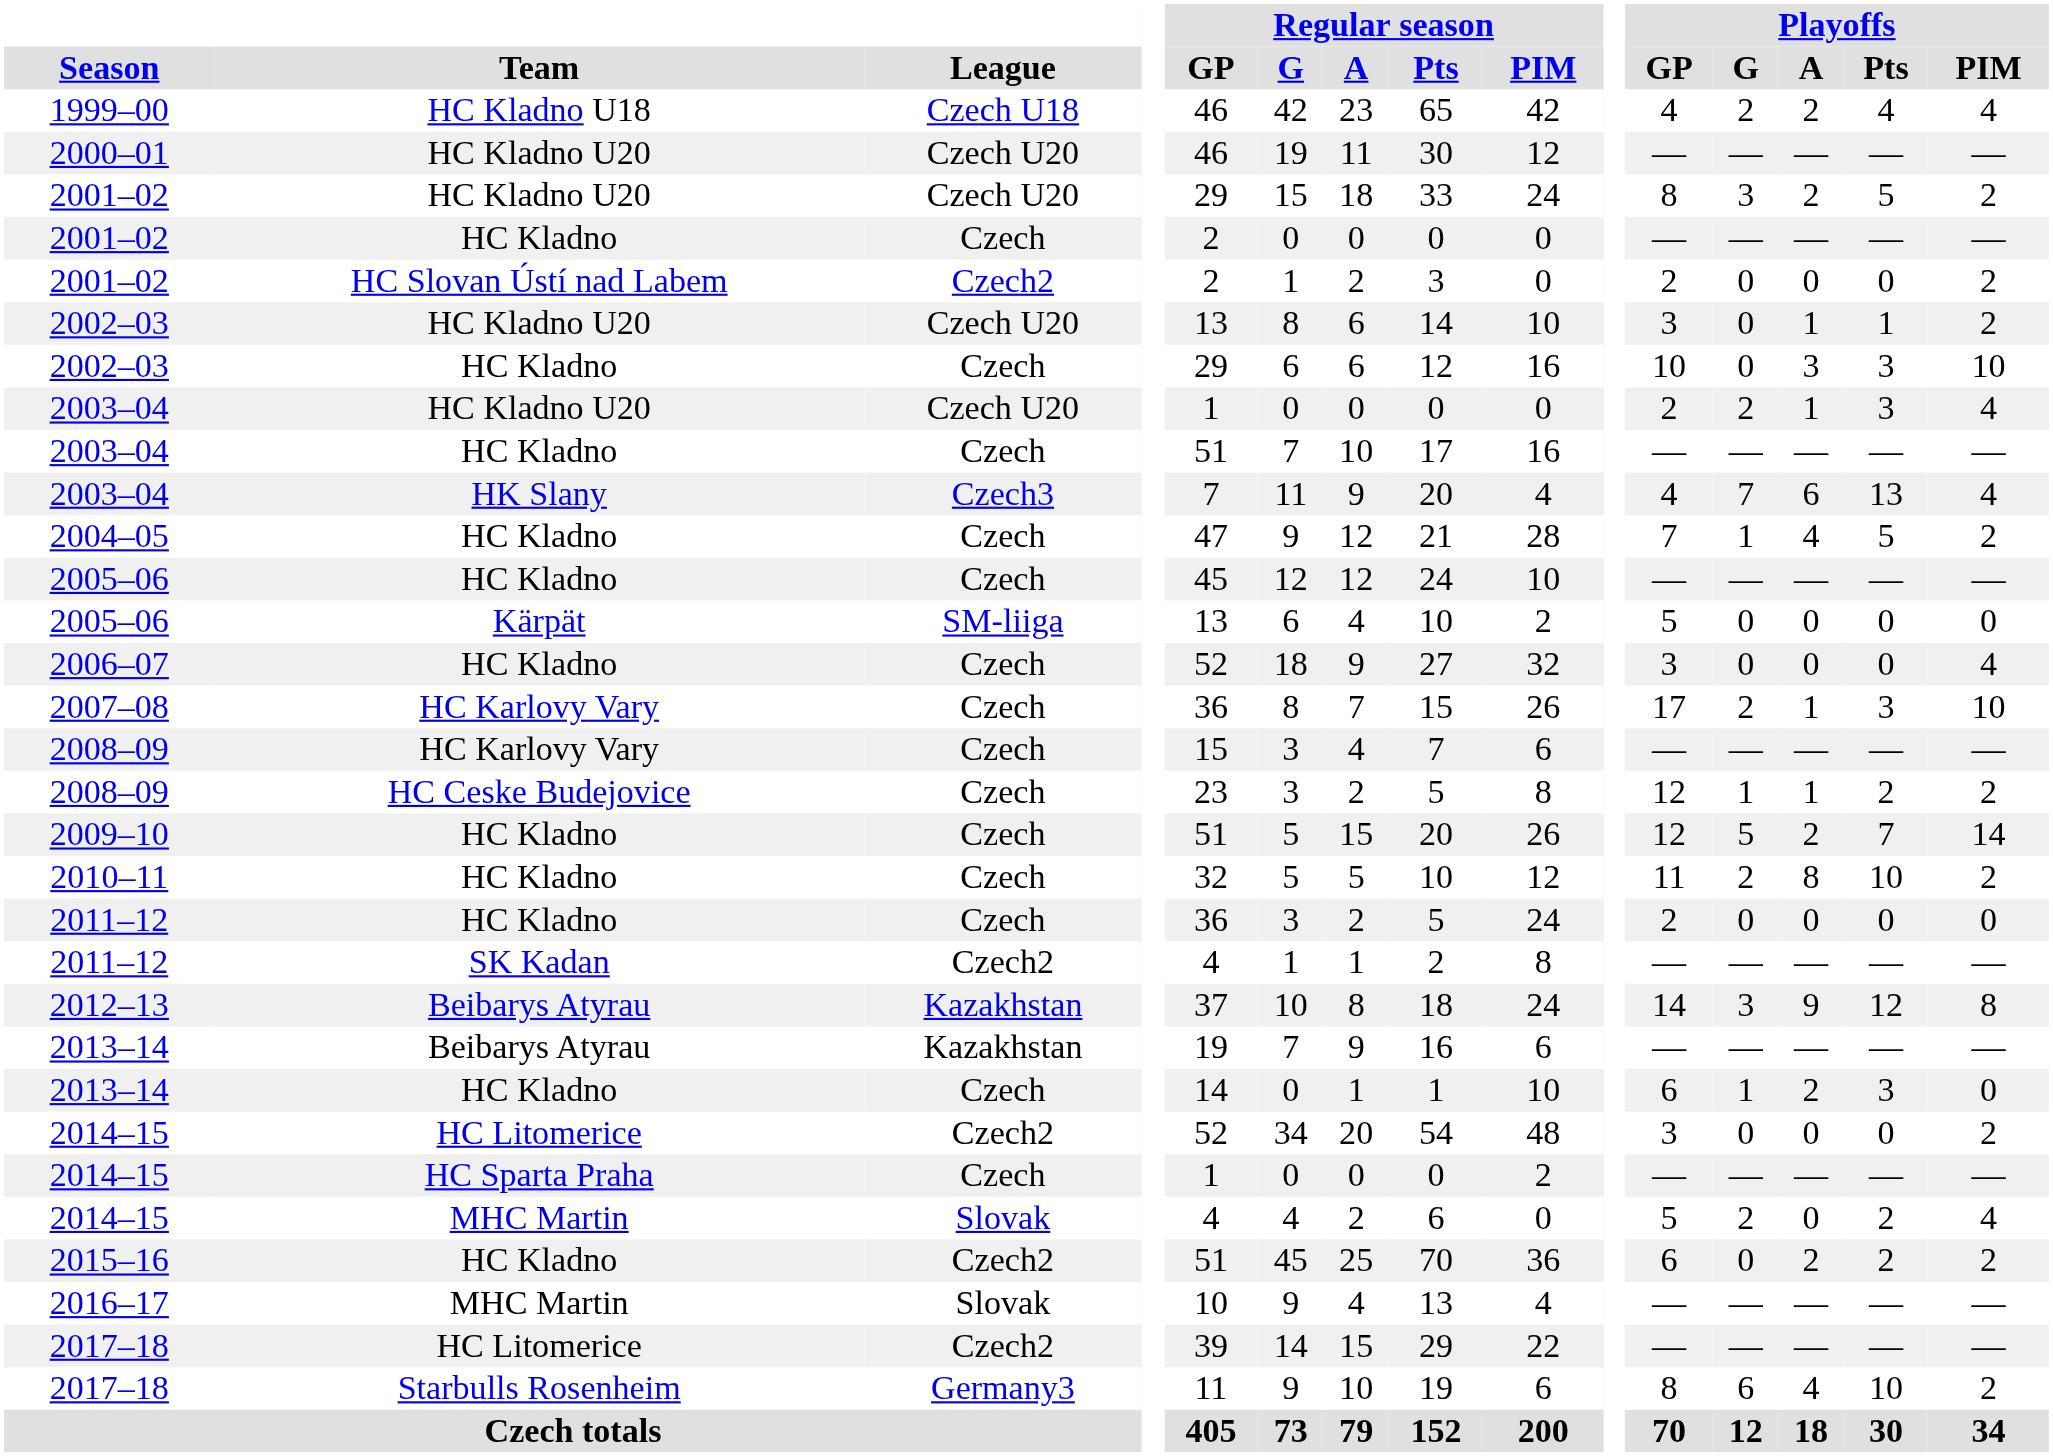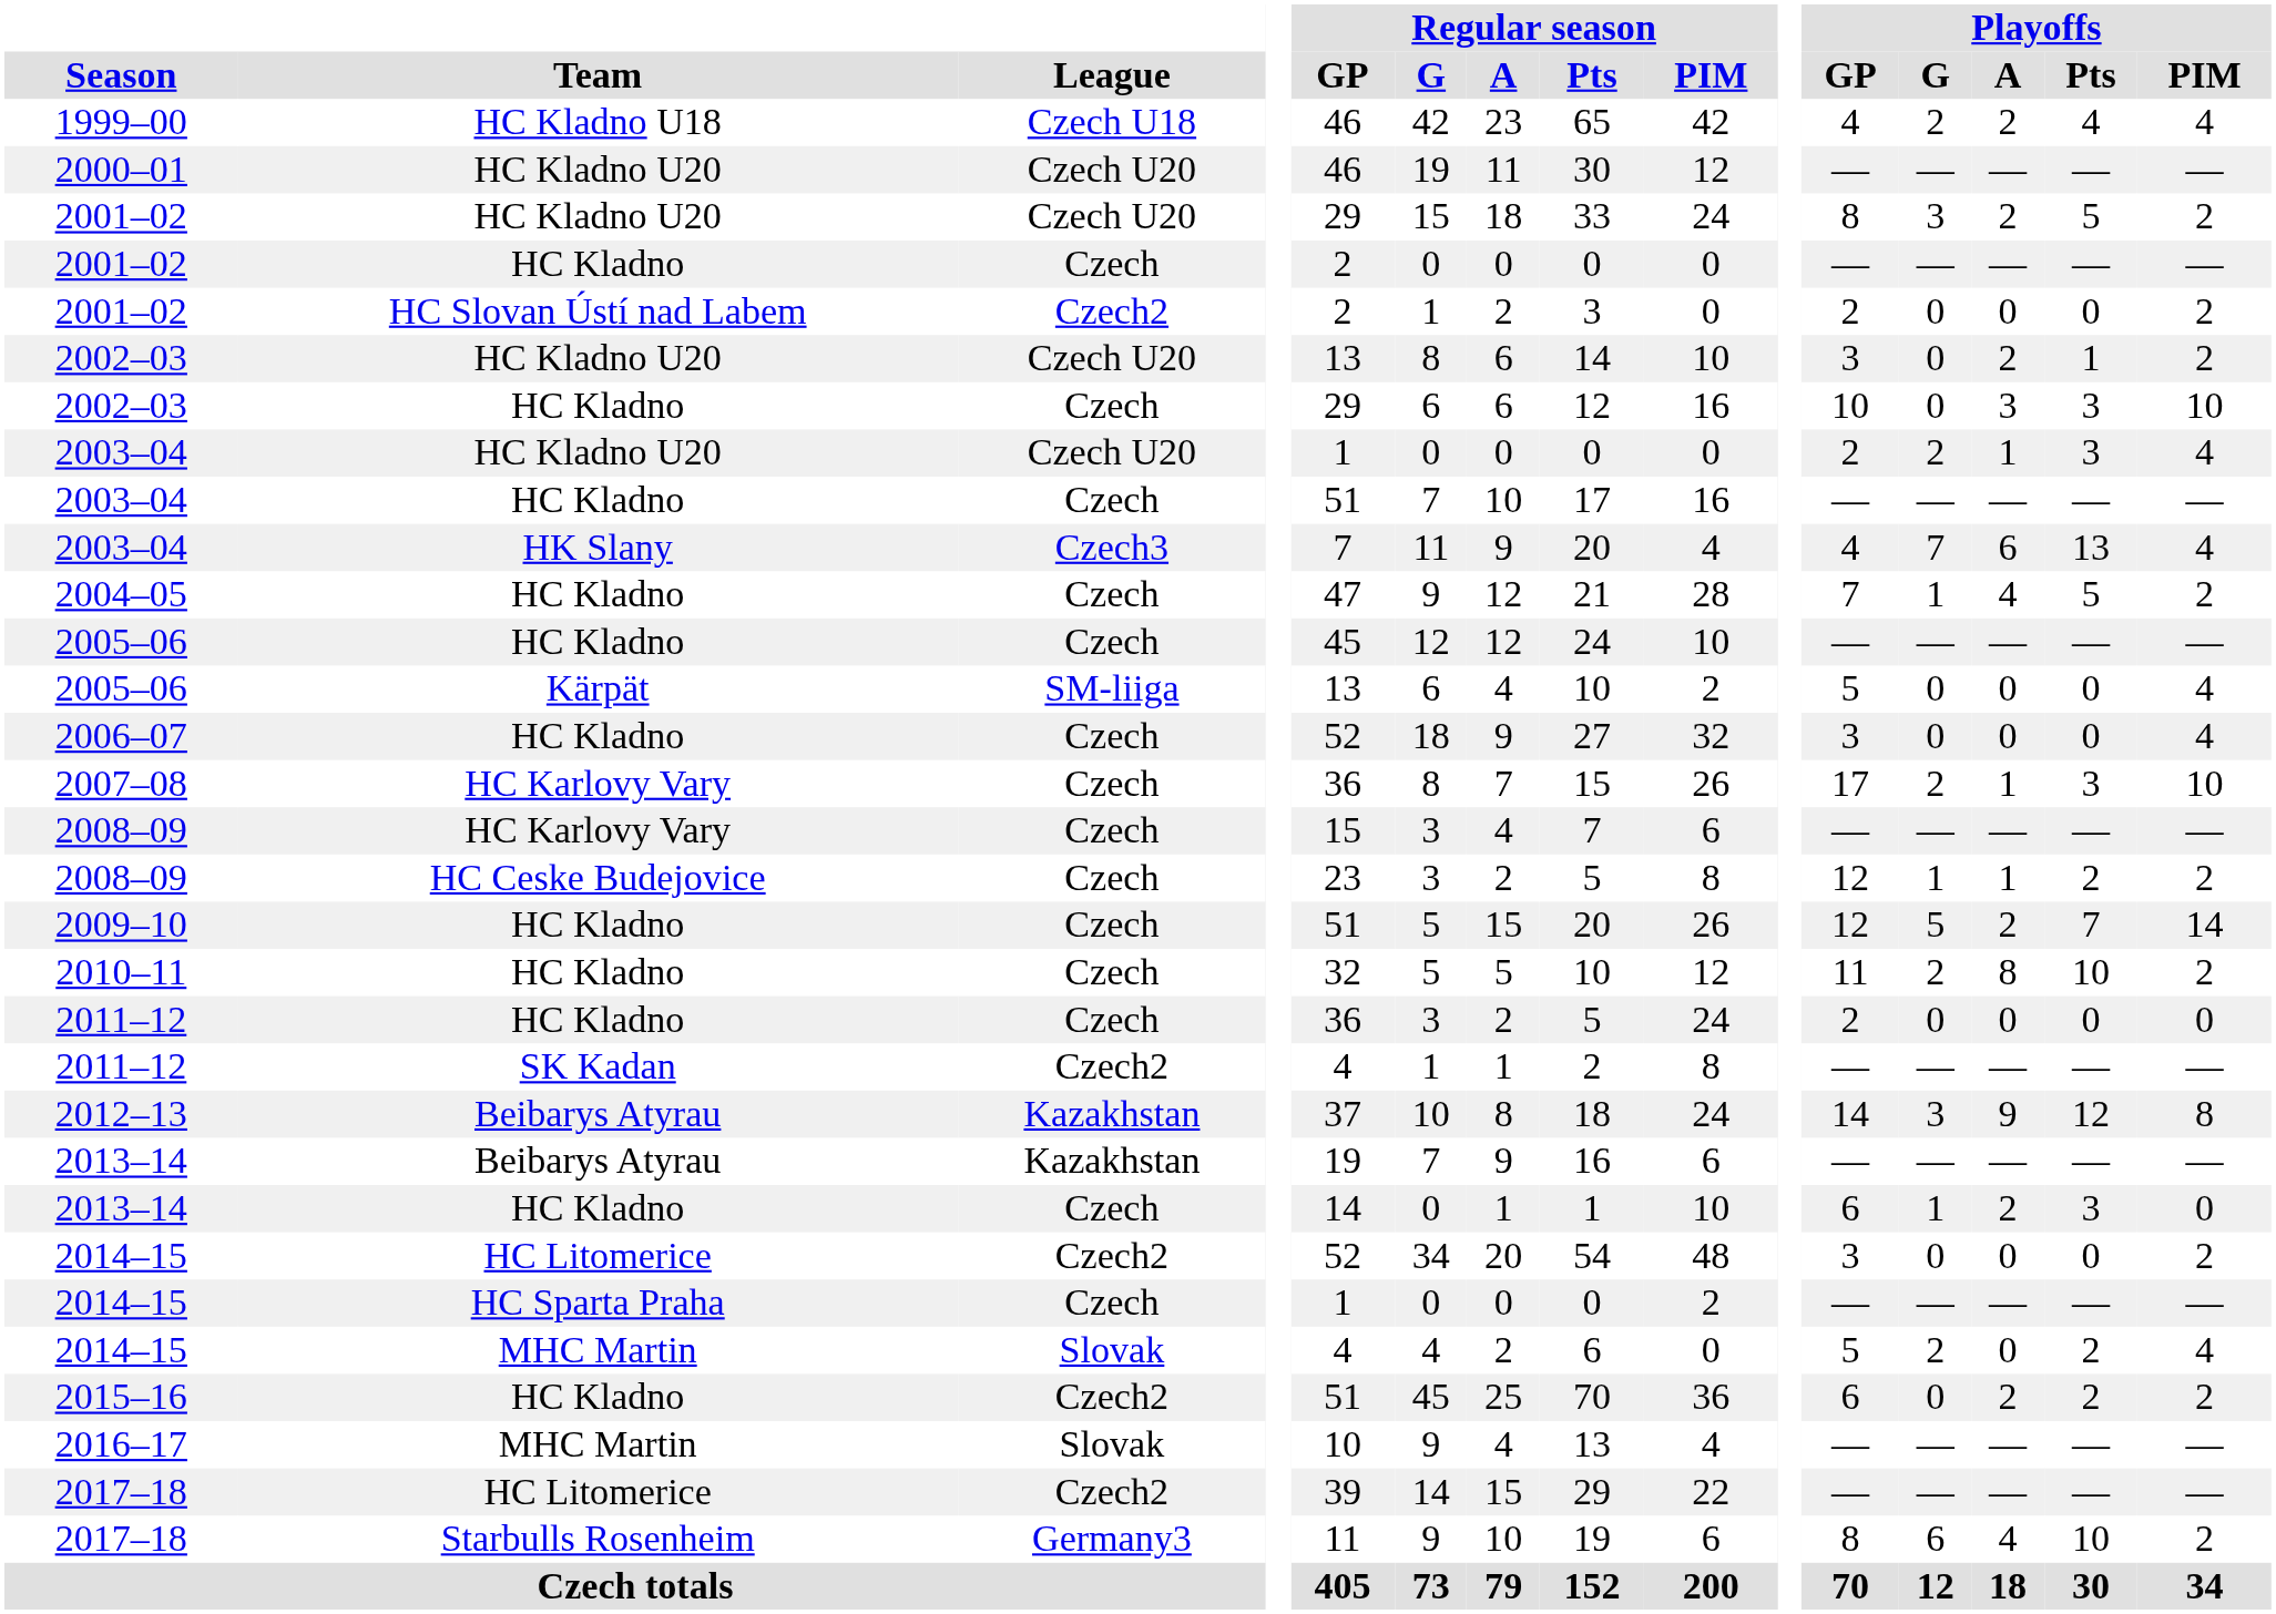2002–03 / HC Kladno U20 | Playoffs / A: 1 -> 2
2005–06 / Kärpät | Playoffs / PIM: 0 -> 4
